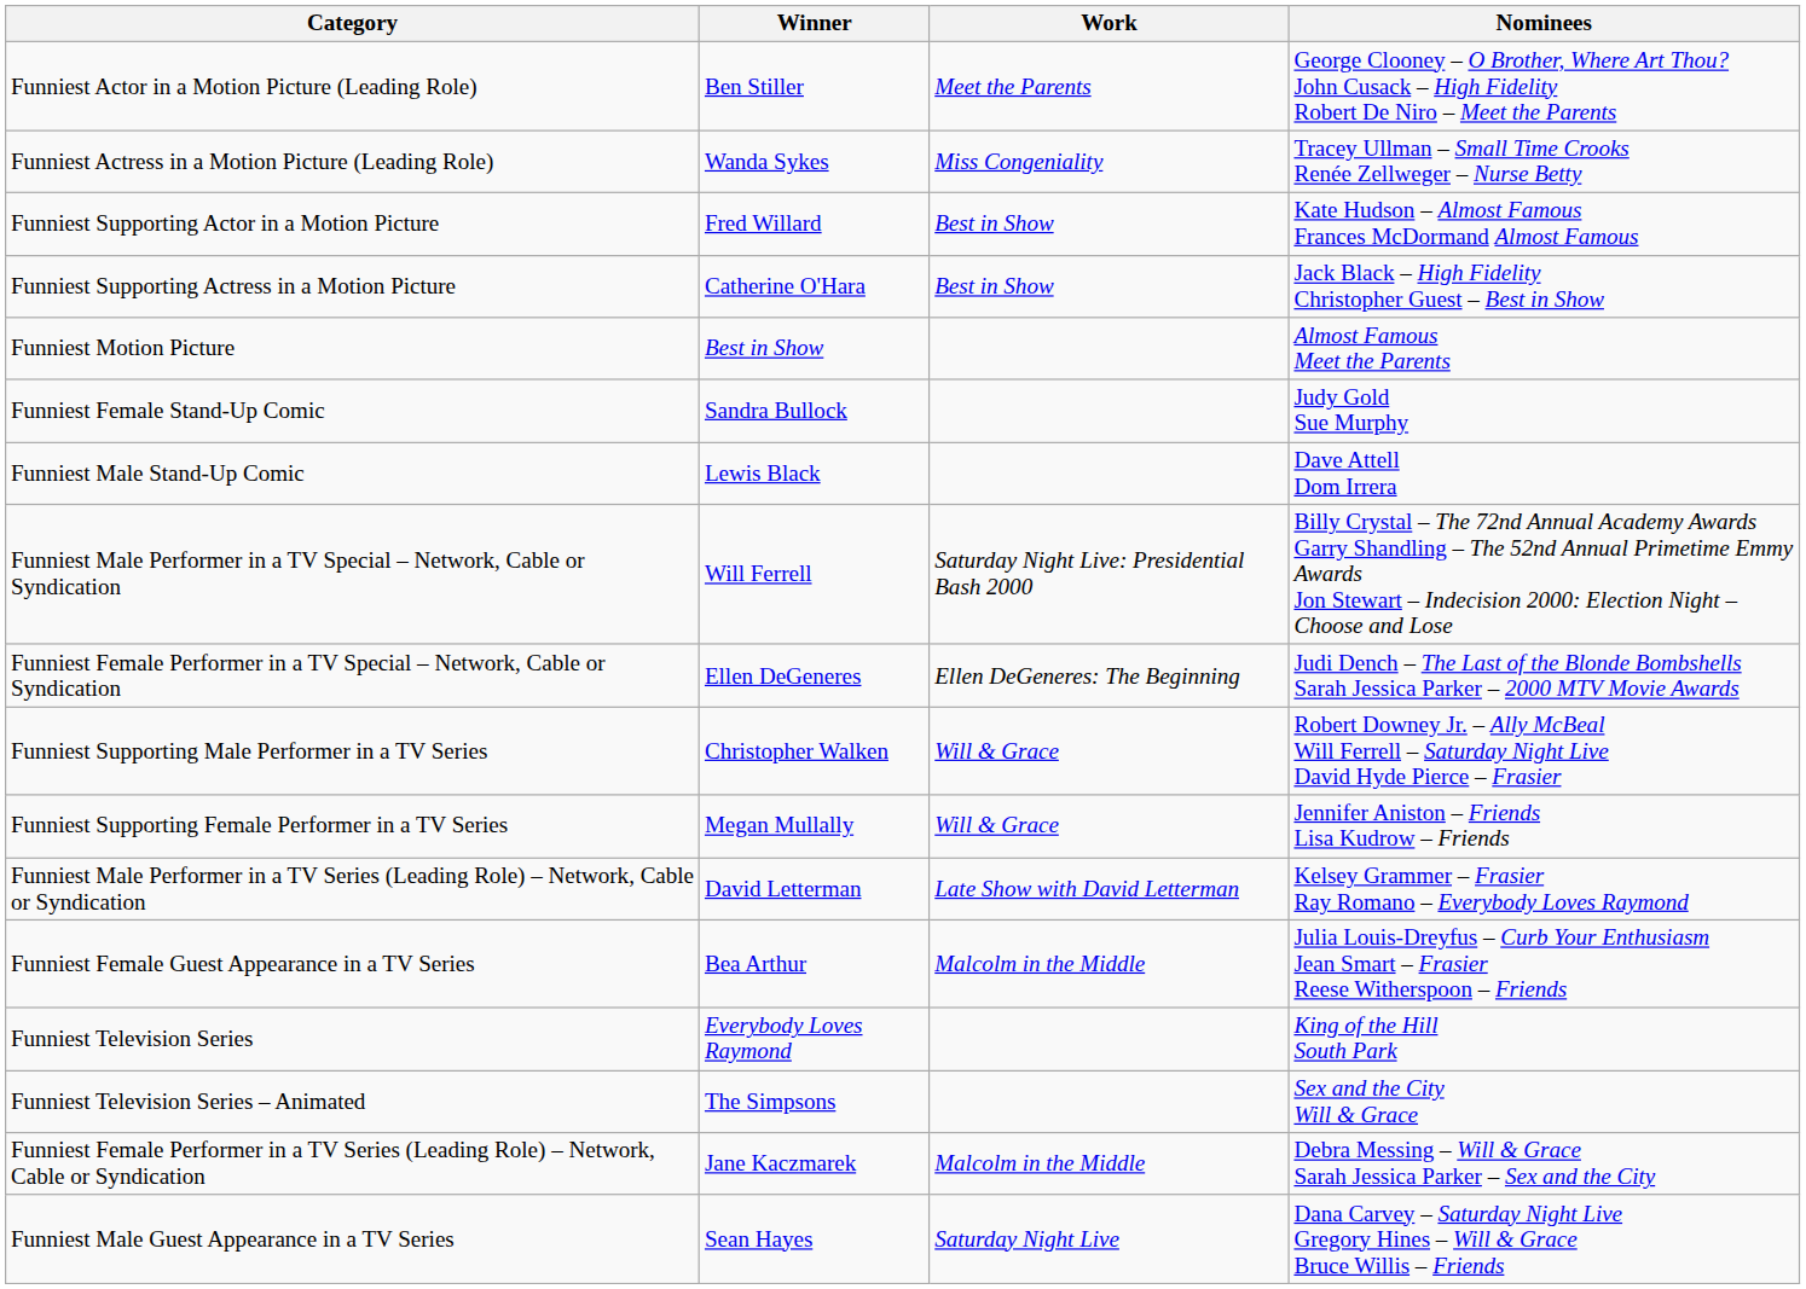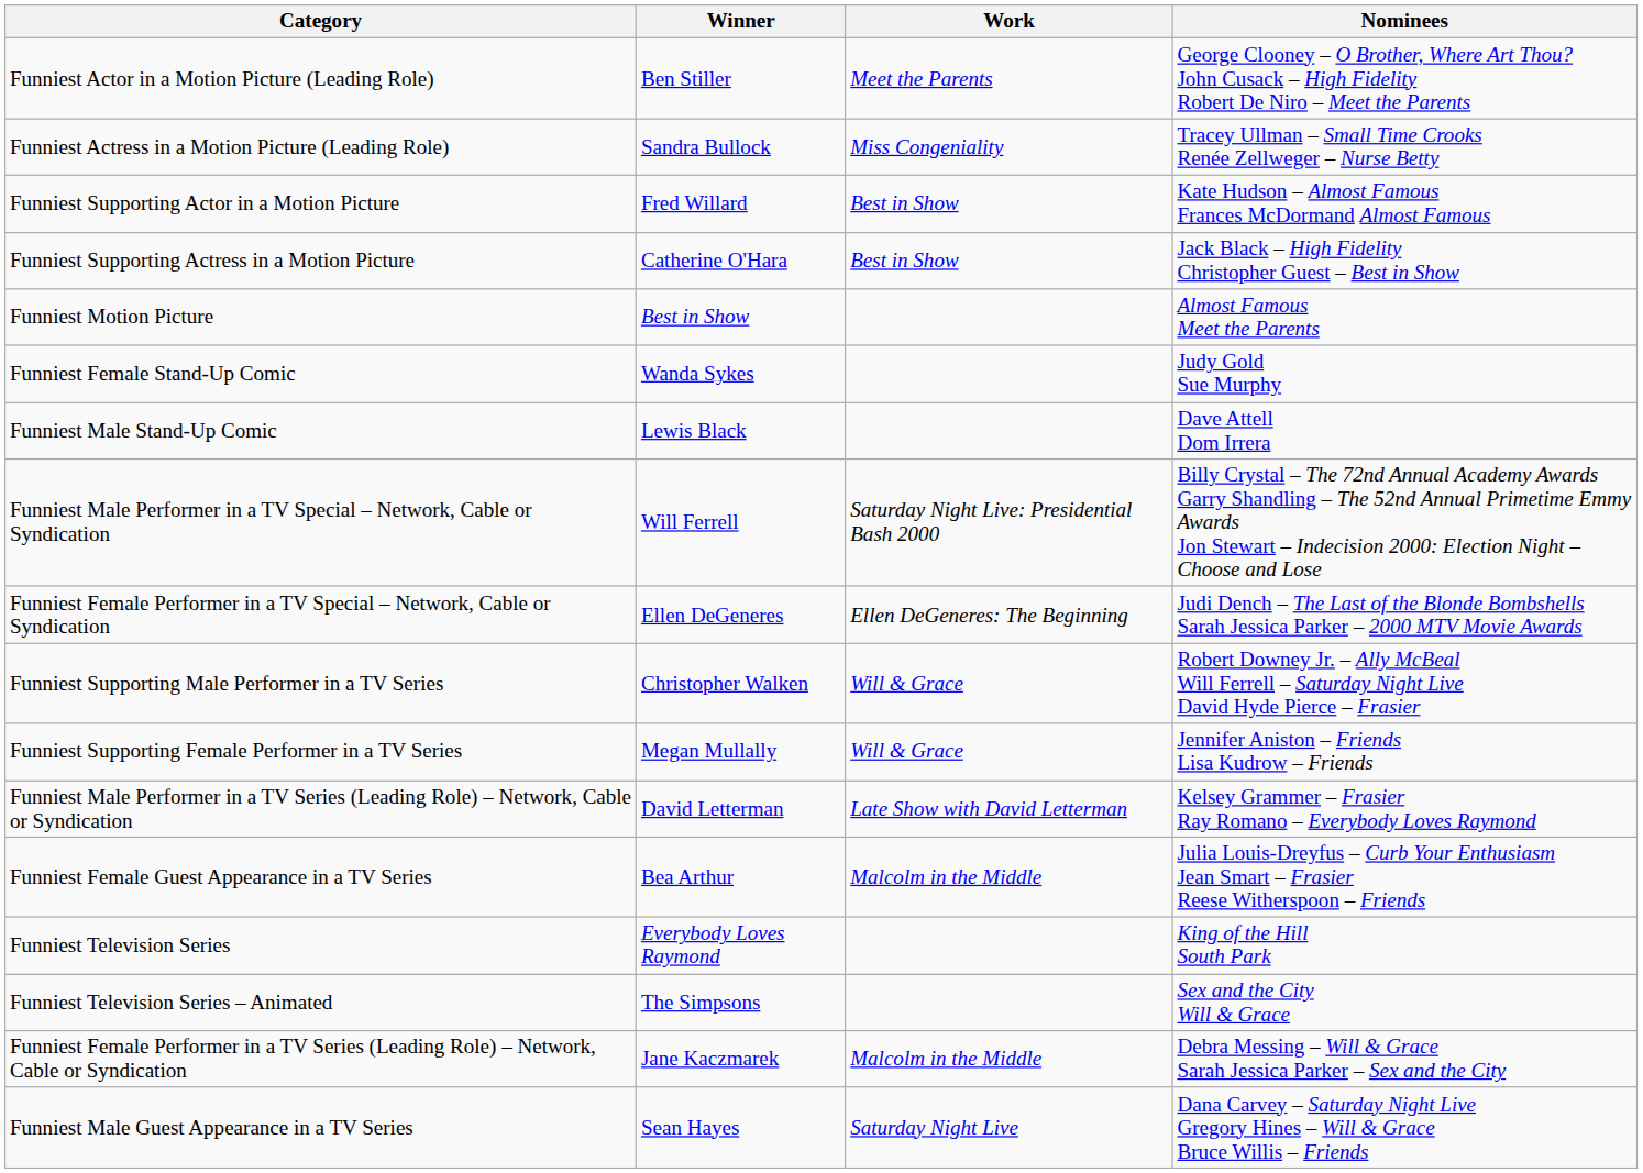Funniest Actress in a Motion Picture (Leading Role) | Winner: Wanda Sykes -> Sandra Bullock
Funniest Female Stand-Up Comic | Winner: Sandra Bullock -> Wanda Sykes
